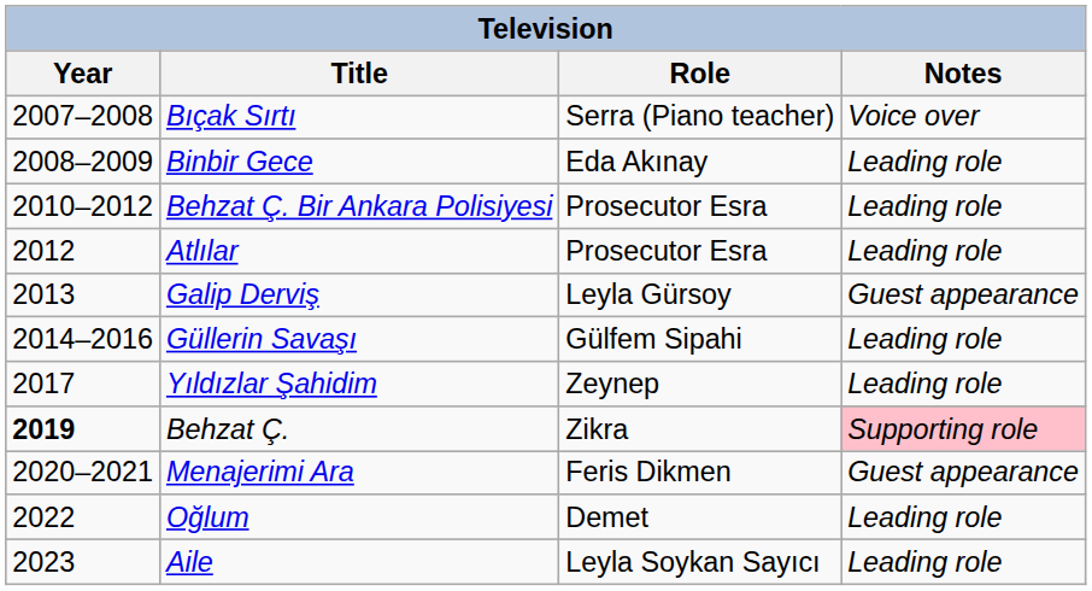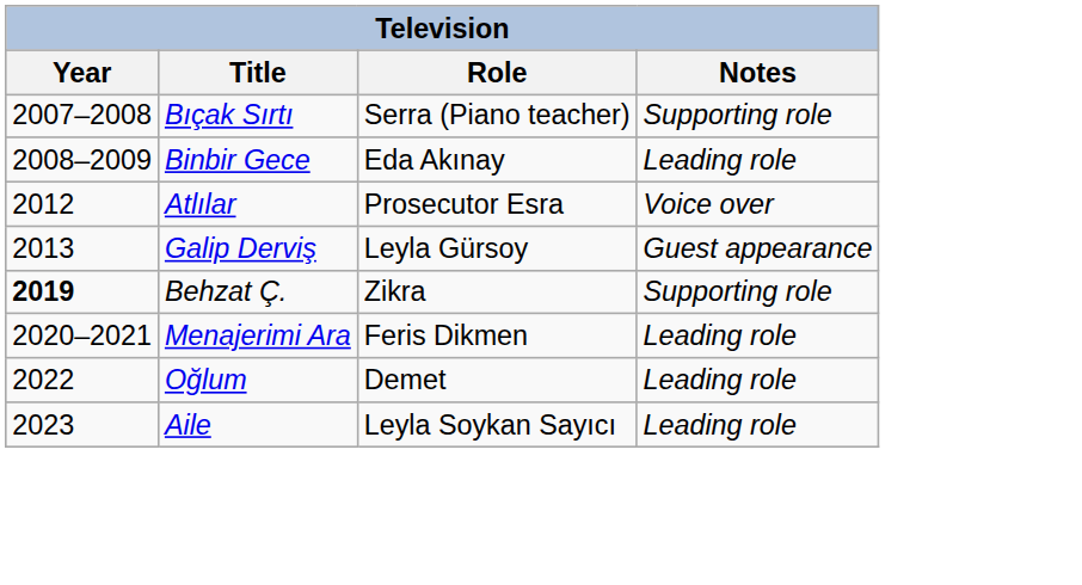Bıçak Sırtı | Notes: Voice over -> Supporting role
- row: 2010–2012 | Behzat Ç. Bir Ankara Polisiyesi | Prosecutor Esra | Leading role
Atlılar | Notes: Leading role -> Voice over
- row: 2014–2016 | Güllerin Savaşı | Gülfem Sipahi | Leading role
- row: 2017 | Yıldızlar Şahidim | Zeynep | Leading role
Behzat Ç. | Notes: pink background -> no background
Menajerimi Ara | Notes: Guest appearance -> Leading role
